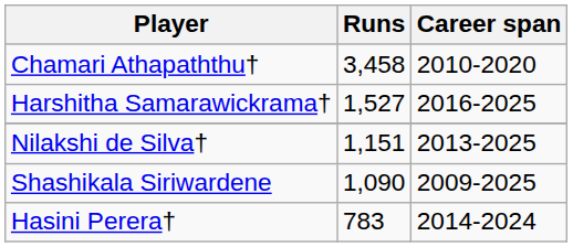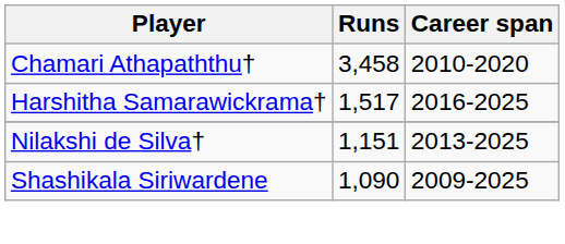Harshitha Samarawickrama† | Runs: 1,527 -> 1,517
- row: Hasini Perera† | 783 | 2014-2024
